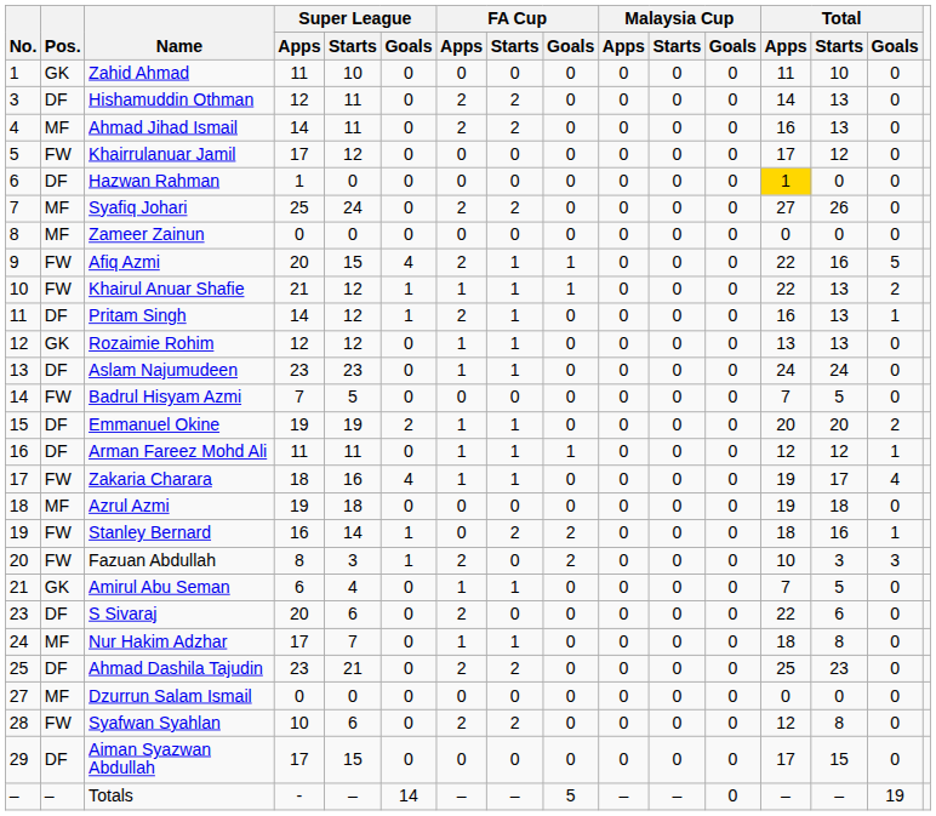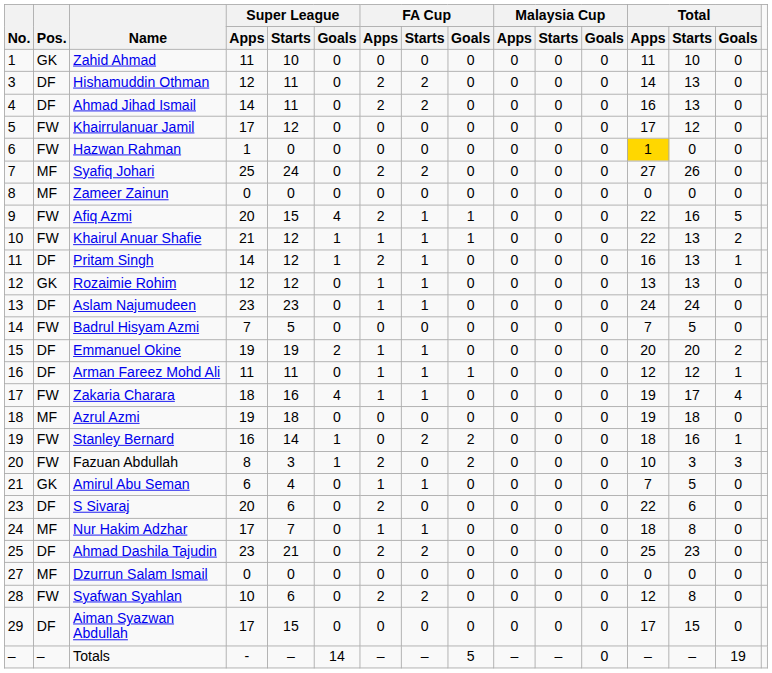Ahmad Jihad Ismail | Pos.: MF -> DF
Hazwan Rahman | Pos.: DF -> FW
